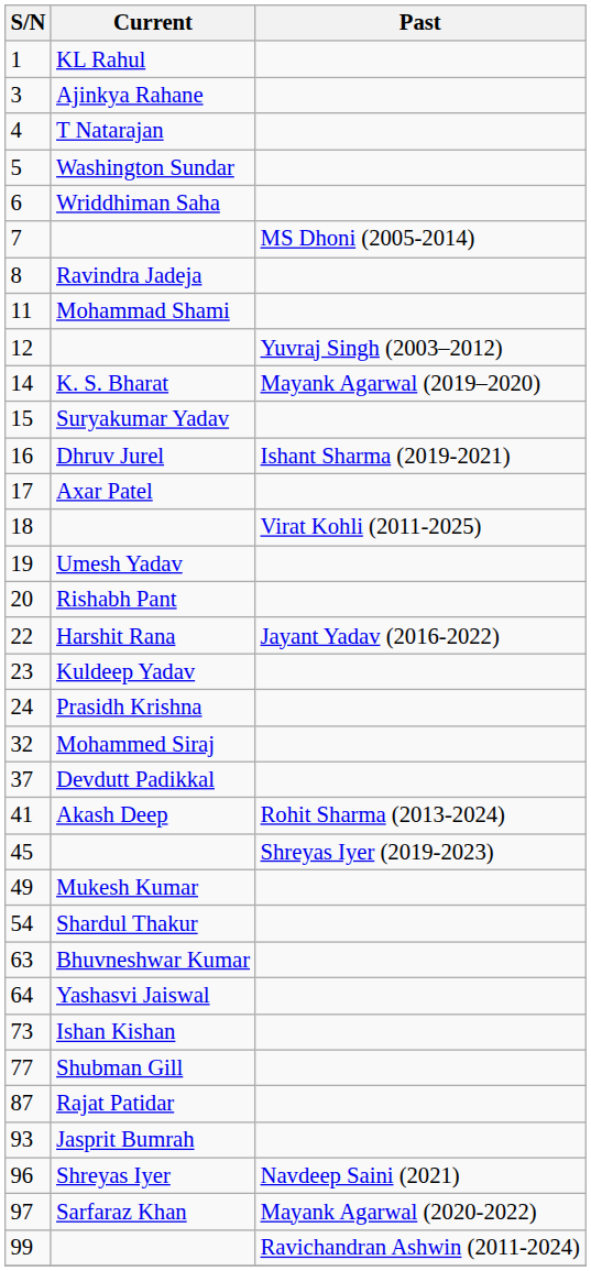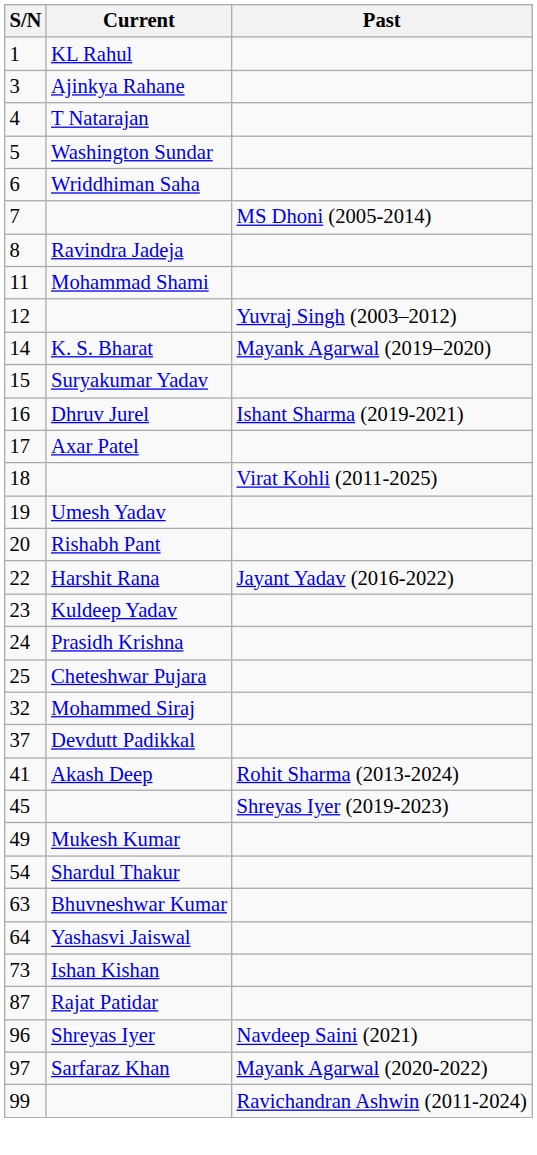+ row: 25 | Cheteshwar Pujara
- row: 77 | Shubman Gill
- row: 93 | Jasprit Bumrah
